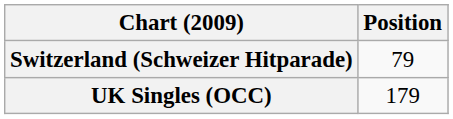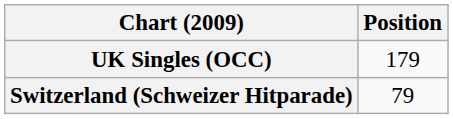rows swapped: Switzerland (Schweizer Hitparade) <-> UK Singles (OCC)
